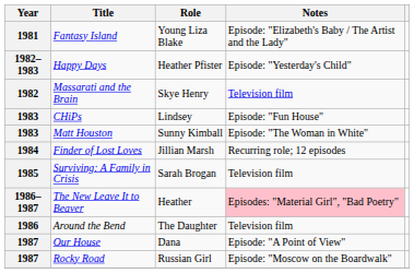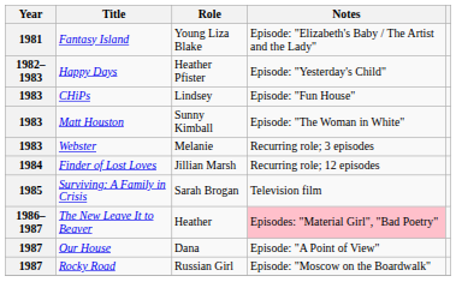- row: 1982 | Massarati and the Brain | Skye Henry | Television film
+ row: 1983 | Webster | Melanie | Recurring role; 3 episodes
- row: 1986 | Around the Bend | The Daughter | Television film
